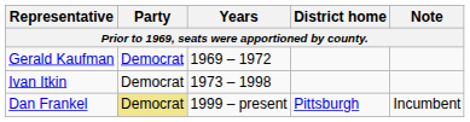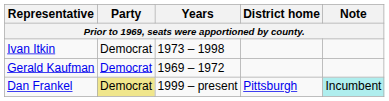rows swapped: Gerald Kaufman <-> Ivan Itkin
Dan Frankel | Note: no background -> paleturquoise background
